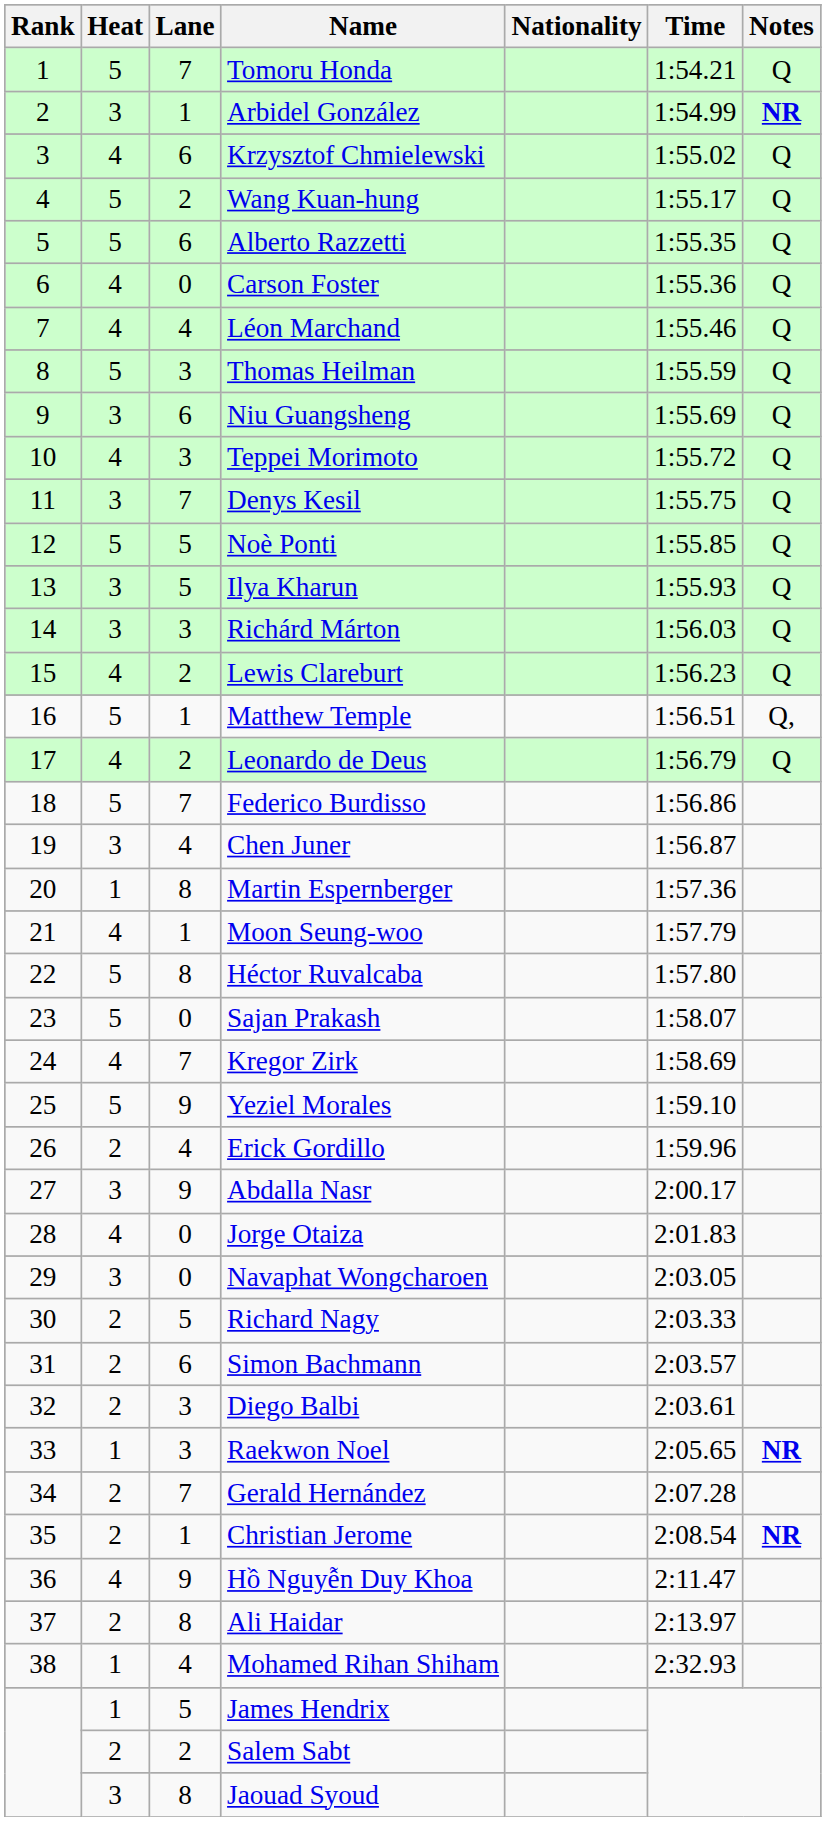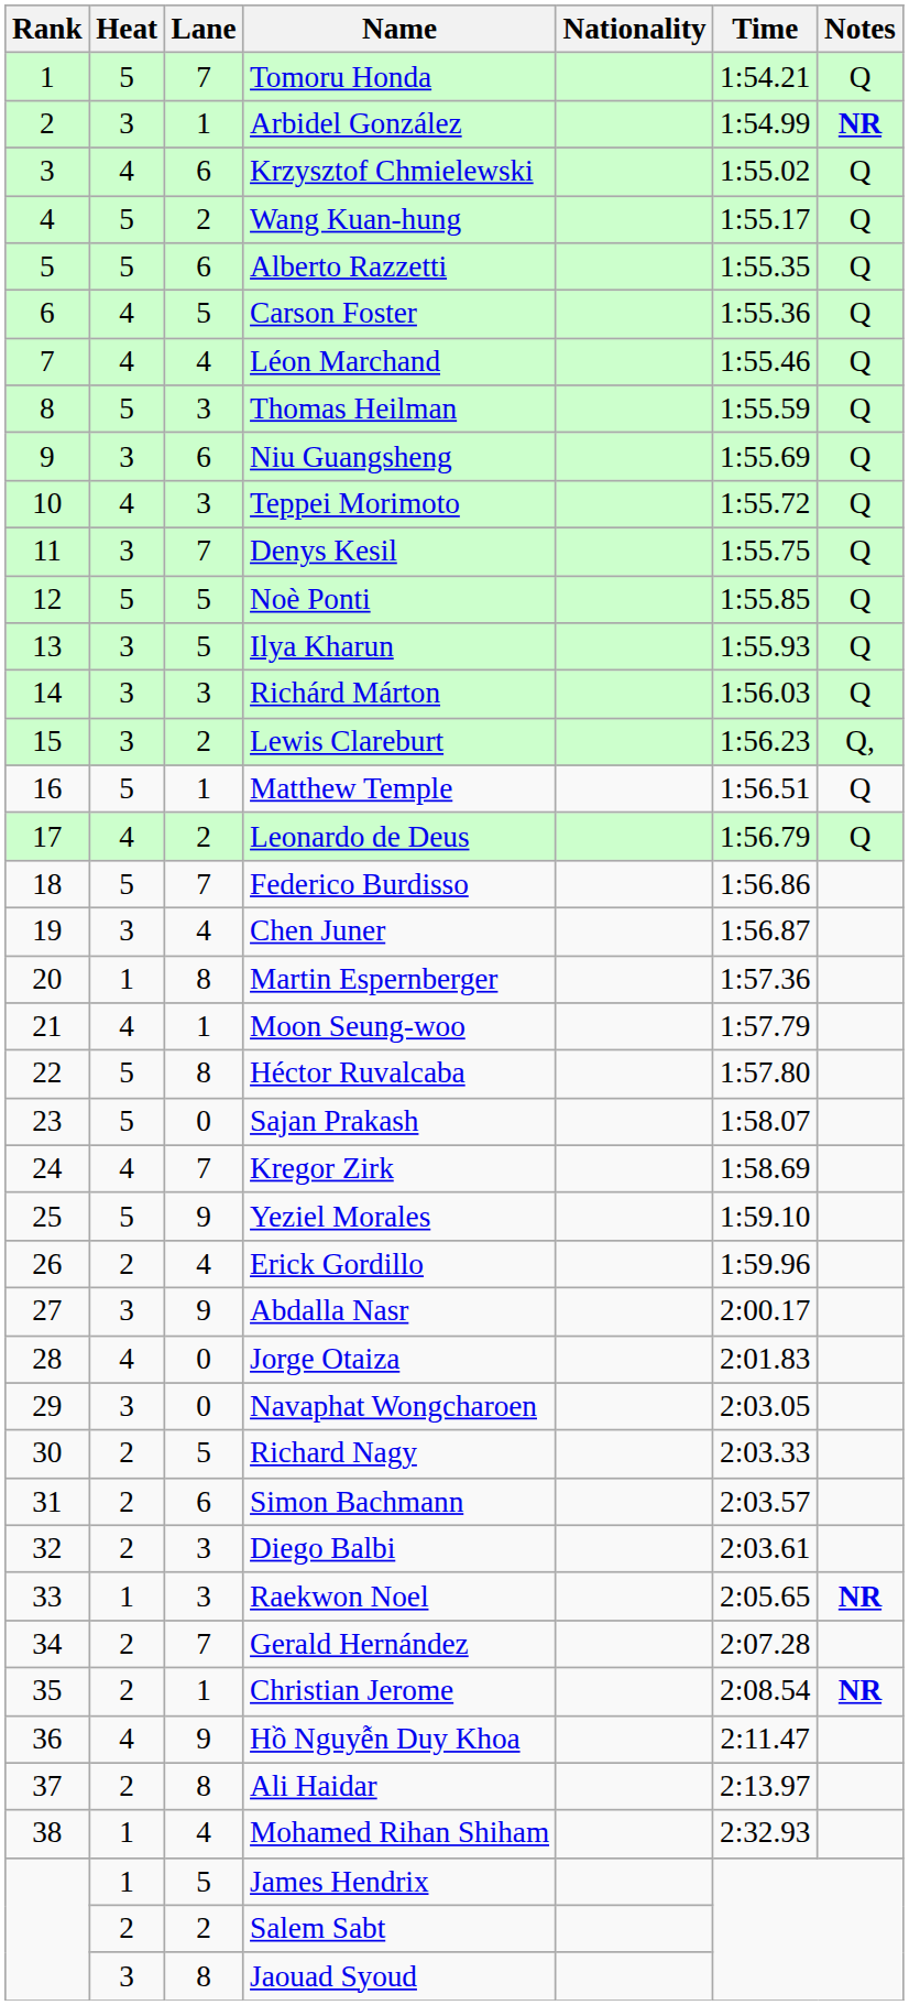Carson Foster | Lane: 0 -> 5
Lewis Clareburt | Heat: 4 -> 3
Lewis Clareburt | Notes: Q -> Q,
Matthew Temple | Notes: Q, -> Q
